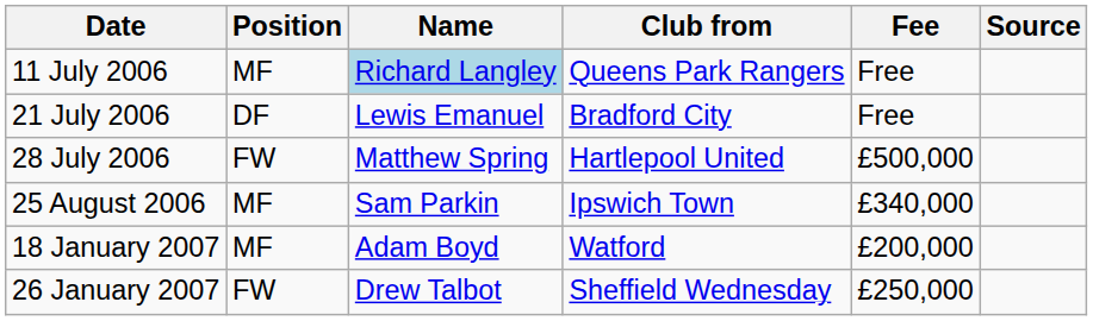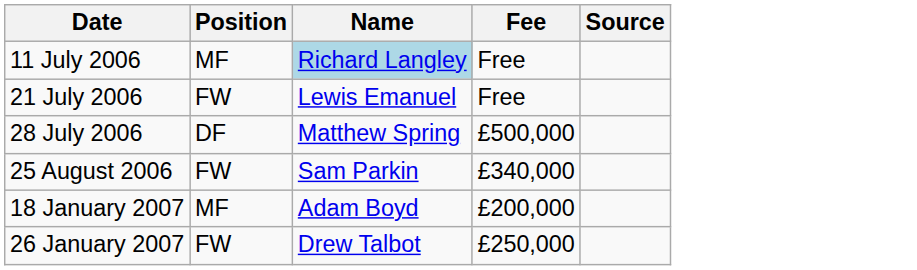- column: Club from | Queens Park Rangers | Bradford City | Hartlepool United | Ipswich Town | Watford | Sheffield Wednesday
21 July 2006 | Position: DF -> FW
28 July 2006 | Position: FW -> DF
25 August 2006 | Position: MF -> FW
